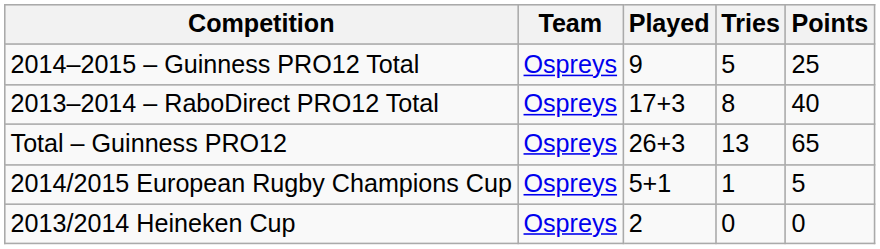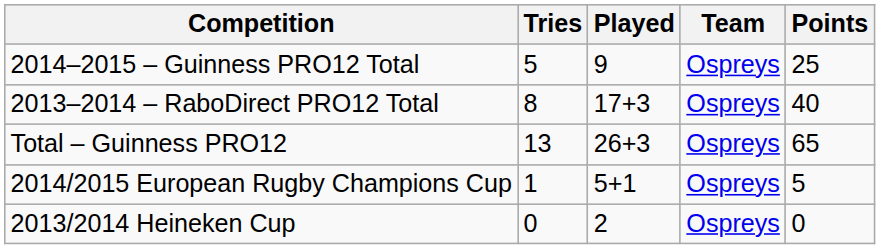columns swapped: Team <-> Tries
